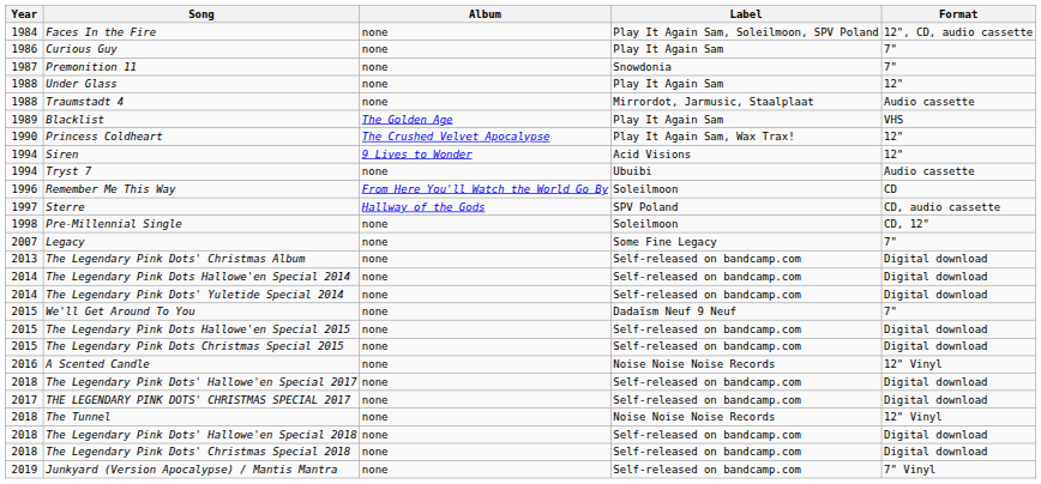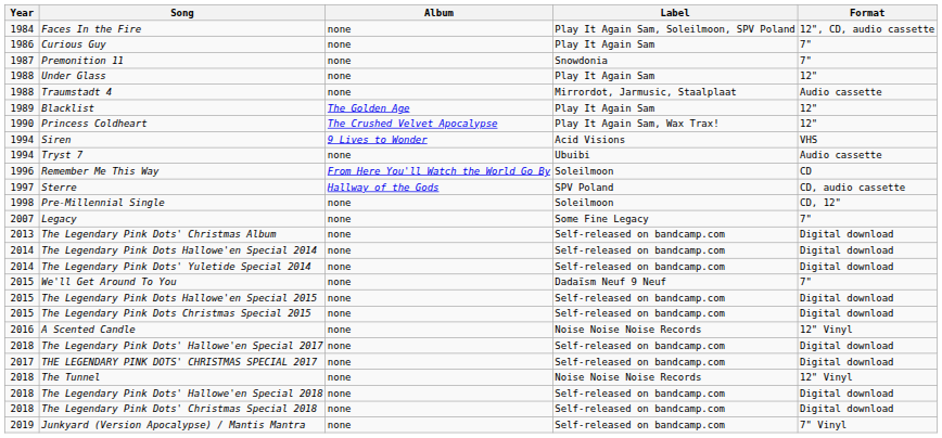Blacklist | Format: VHS -> 12"
Siren | Format: 12" -> VHS
